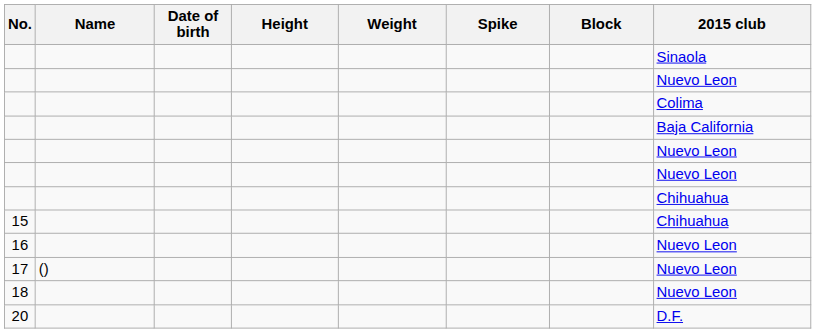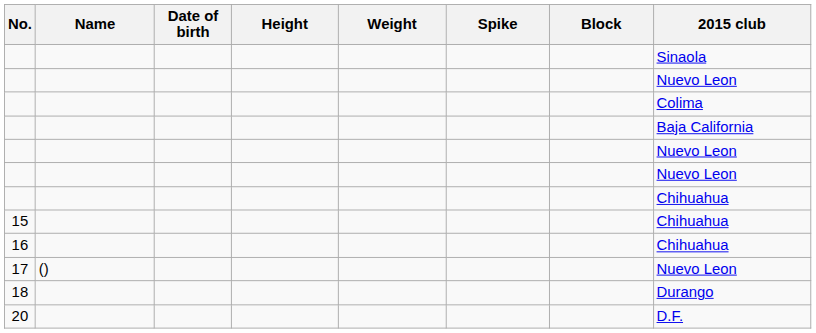16 | 2015 club: Nuevo Leon -> Chihuahua
18 | 2015 club: Nuevo Leon -> Durango
